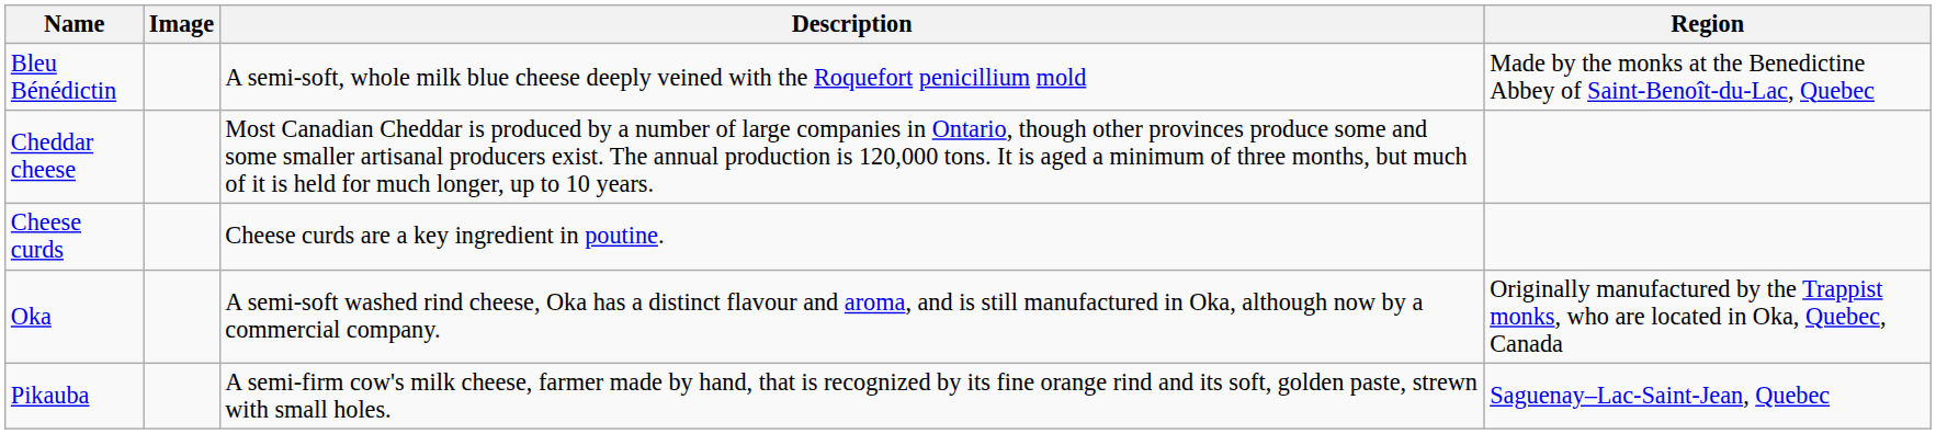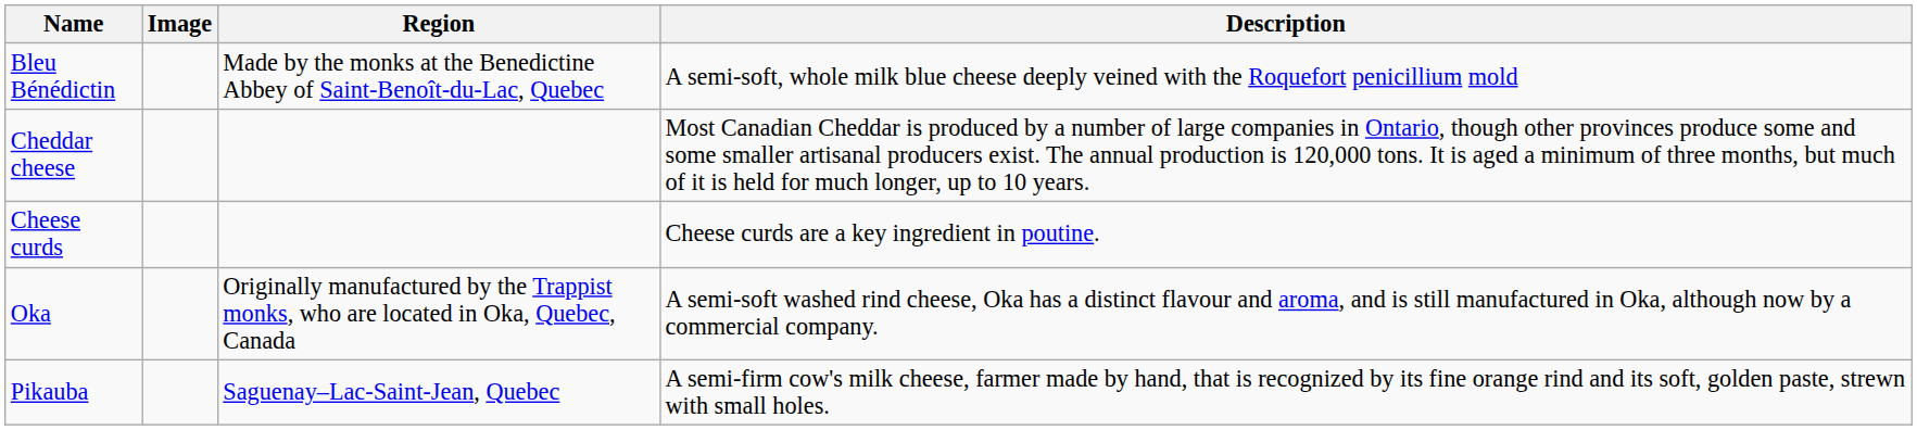columns swapped: Region <-> Description
